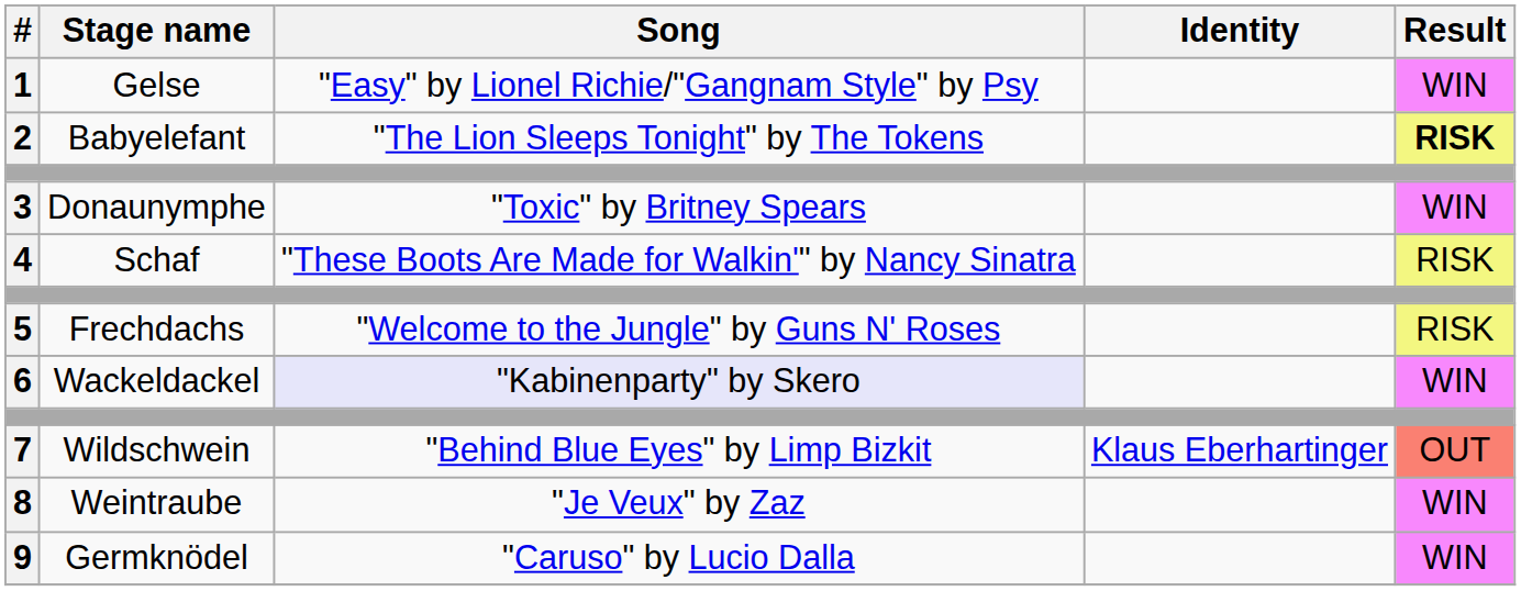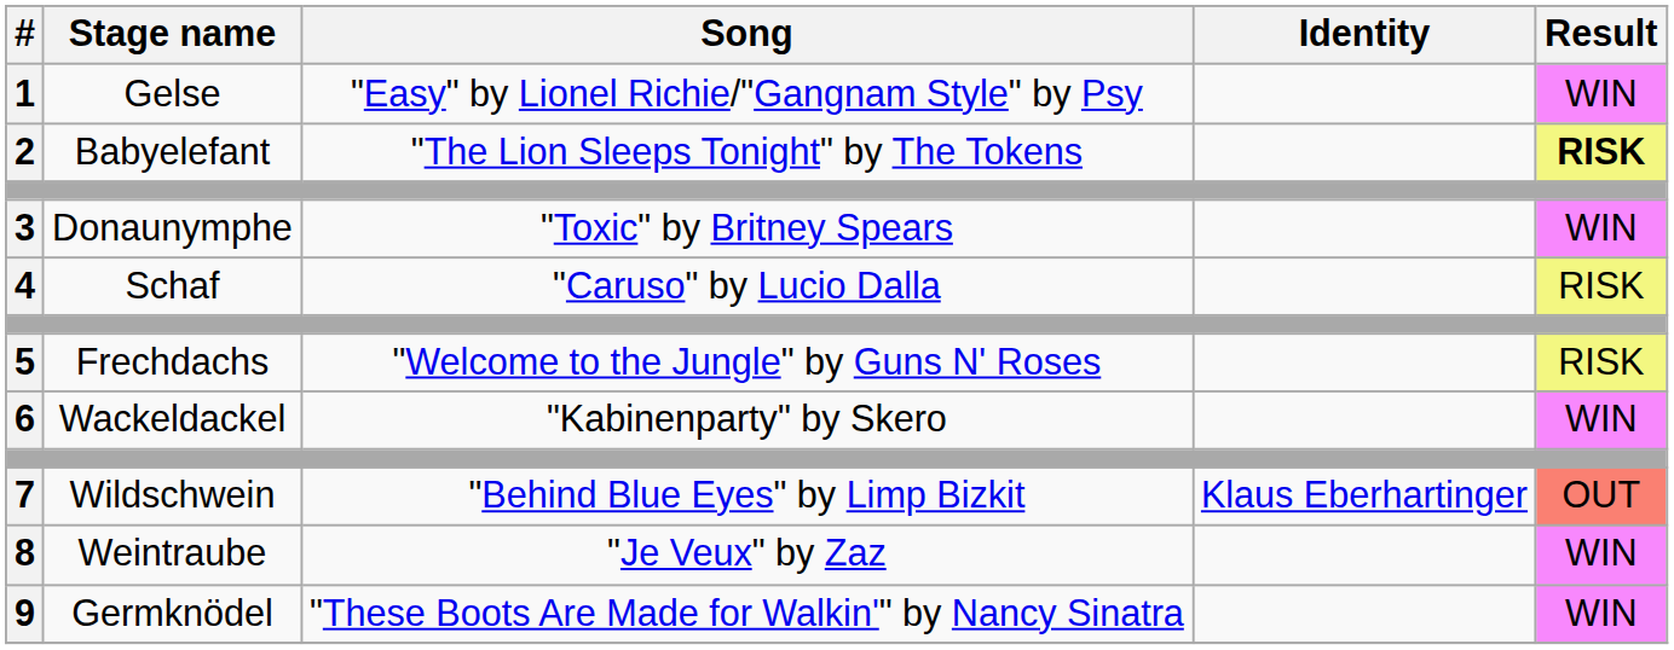4 | Song: "These Boots Are Made for Walkin'" by Nancy Sinatra -> "Caruso" by Lucio Dalla
6 | Song: lavender background -> no background
9 | Song: "Caruso" by Lucio Dalla -> "These Boots Are Made for Walkin'" by Nancy Sinatra
